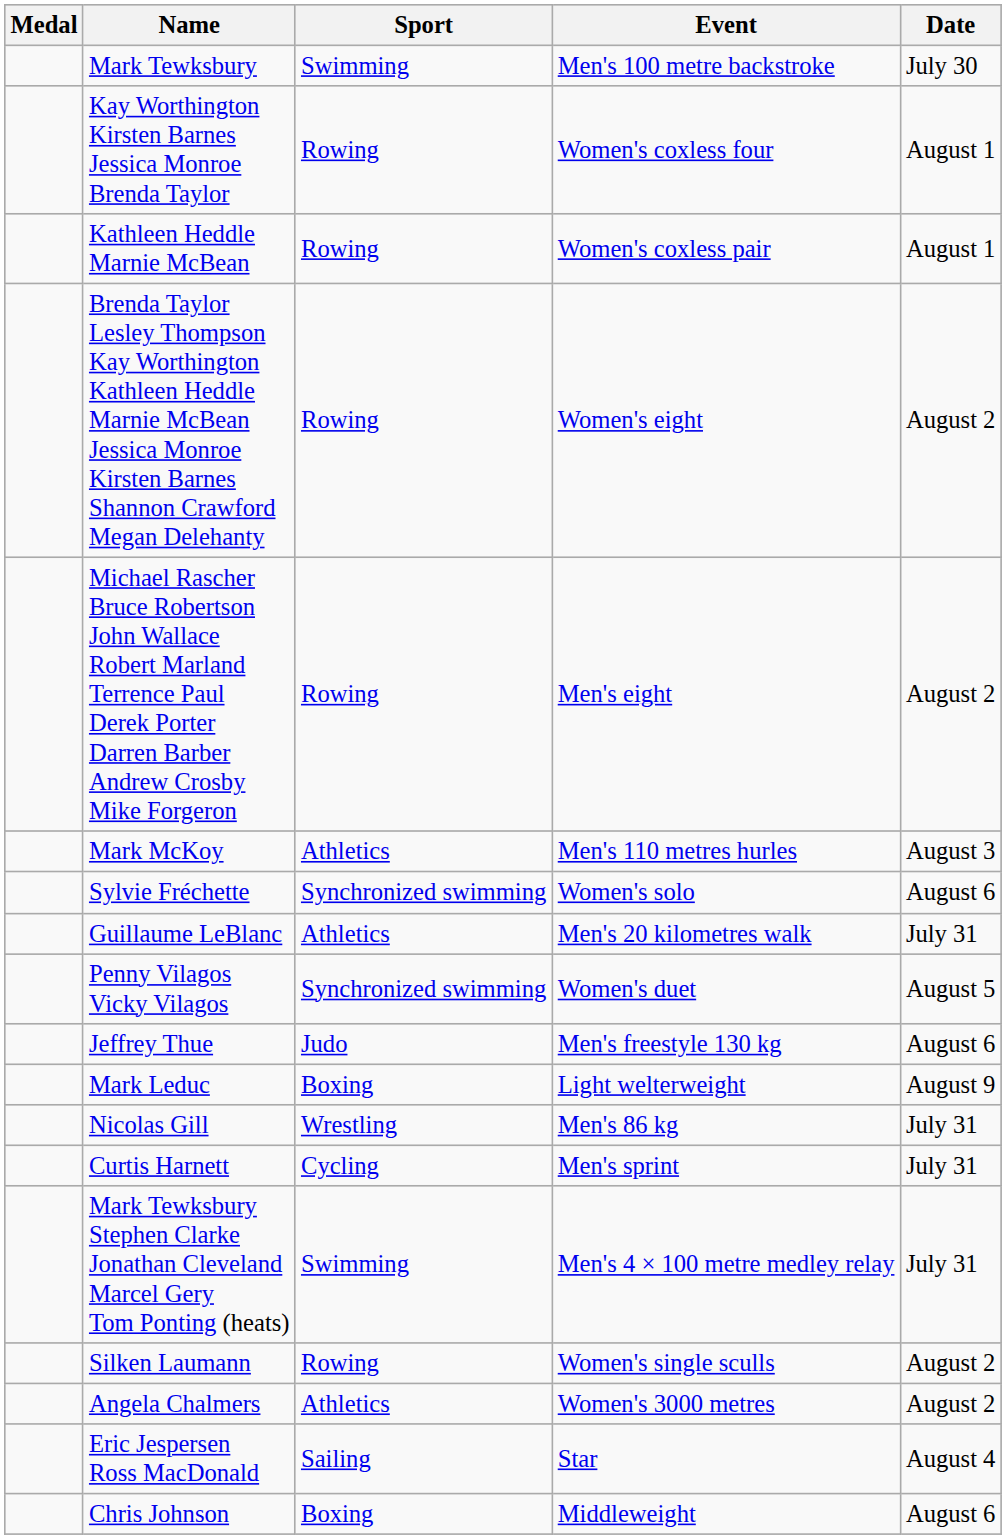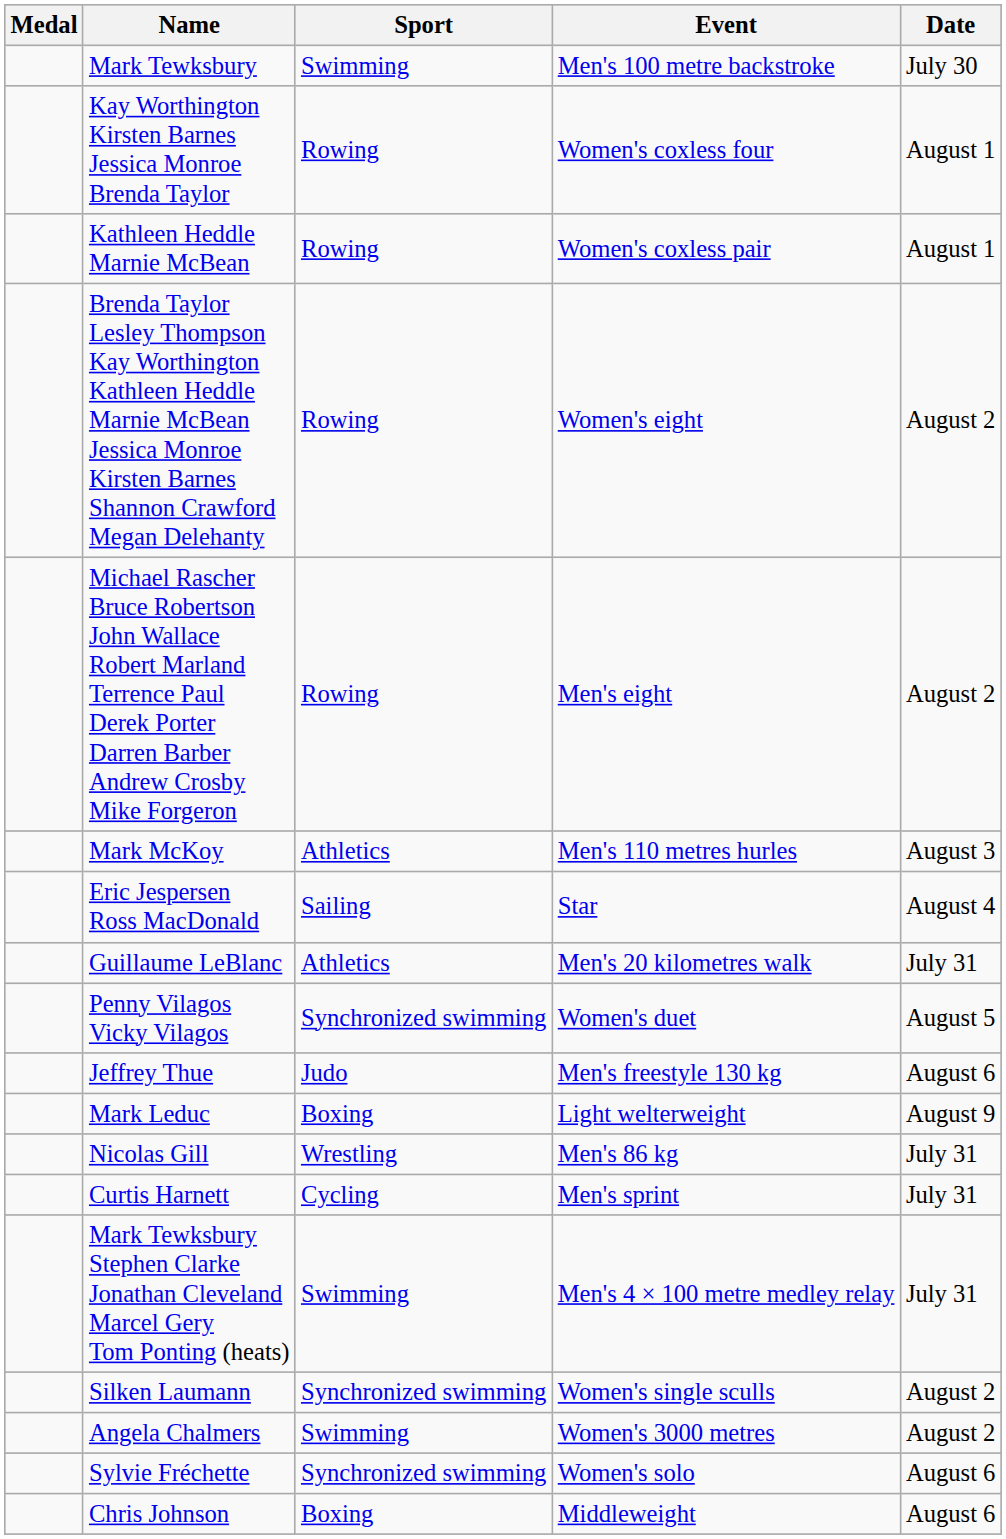rows swapped: Sylvie Fréchette <-> Eric Jespersen Ross MacDonald
Silken Laumann | Sport: Rowing -> Synchronized swimming
Angela Chalmers | Sport: Athletics -> Swimming
